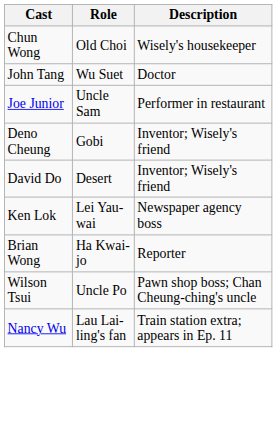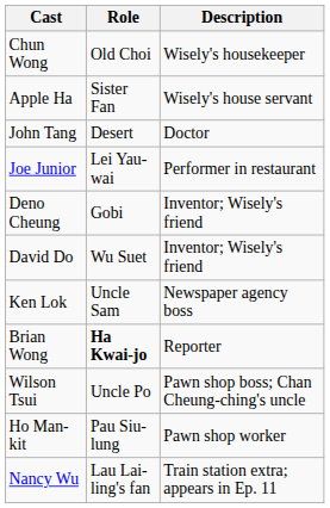+ row: Apple Ha | Sister Fan | Wisely's house servant
John Tang | Role: Wu Suet -> Desert
Joe Junior | Role: Uncle Sam -> Lei Yau-wai
David Do | Role: Desert -> Wu Suet
Ken Lok | Role: Lei Yau-wai -> Uncle Sam
Brian Wong | Role: normal -> bold
+ row: Ho Man-kit | Pau Siu-lung | Pawn shop worker
